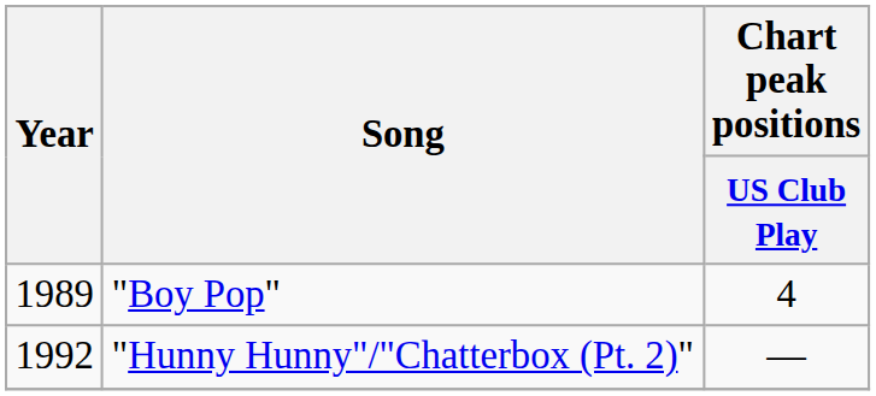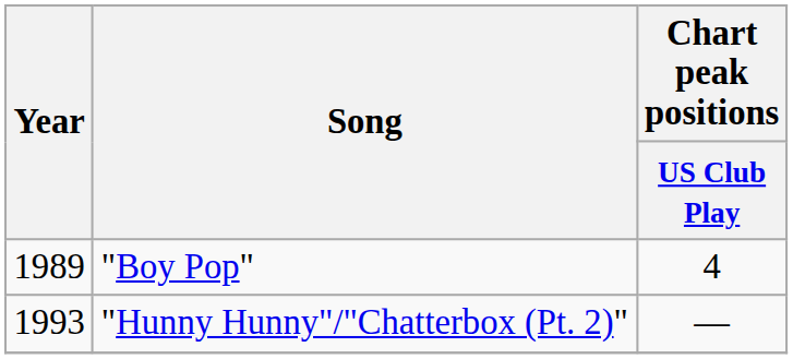"Hunny Hunny"/"Chatterbox (Pt. 2)" | Year: 1992 -> 1993
